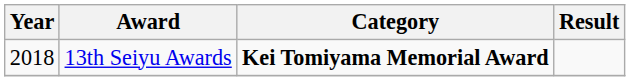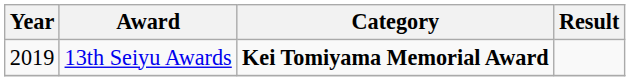13th Seiyu Awards | Year: 2018 -> 2019
